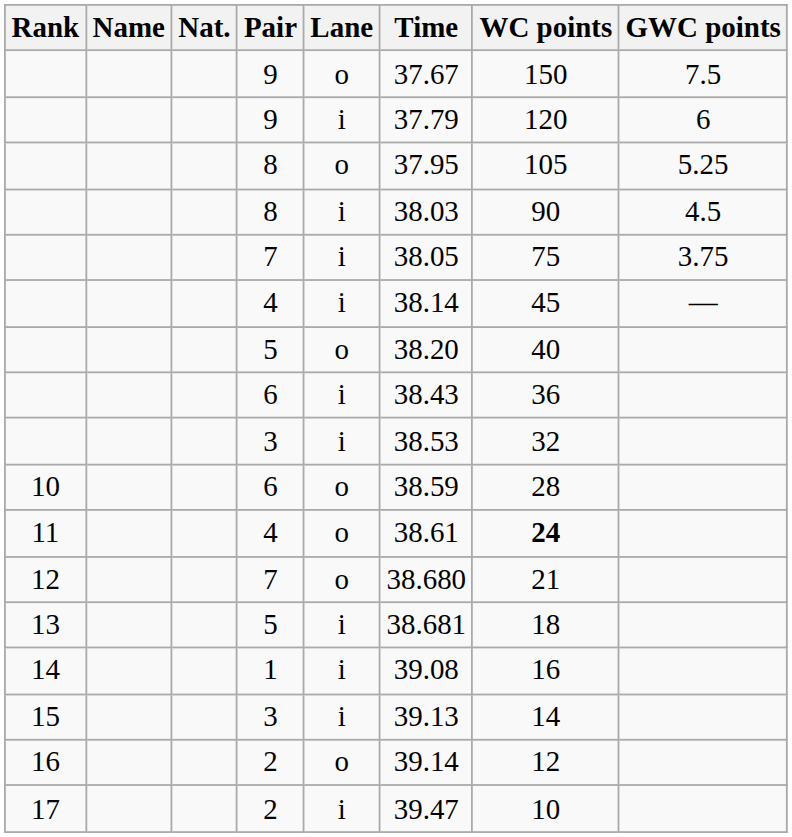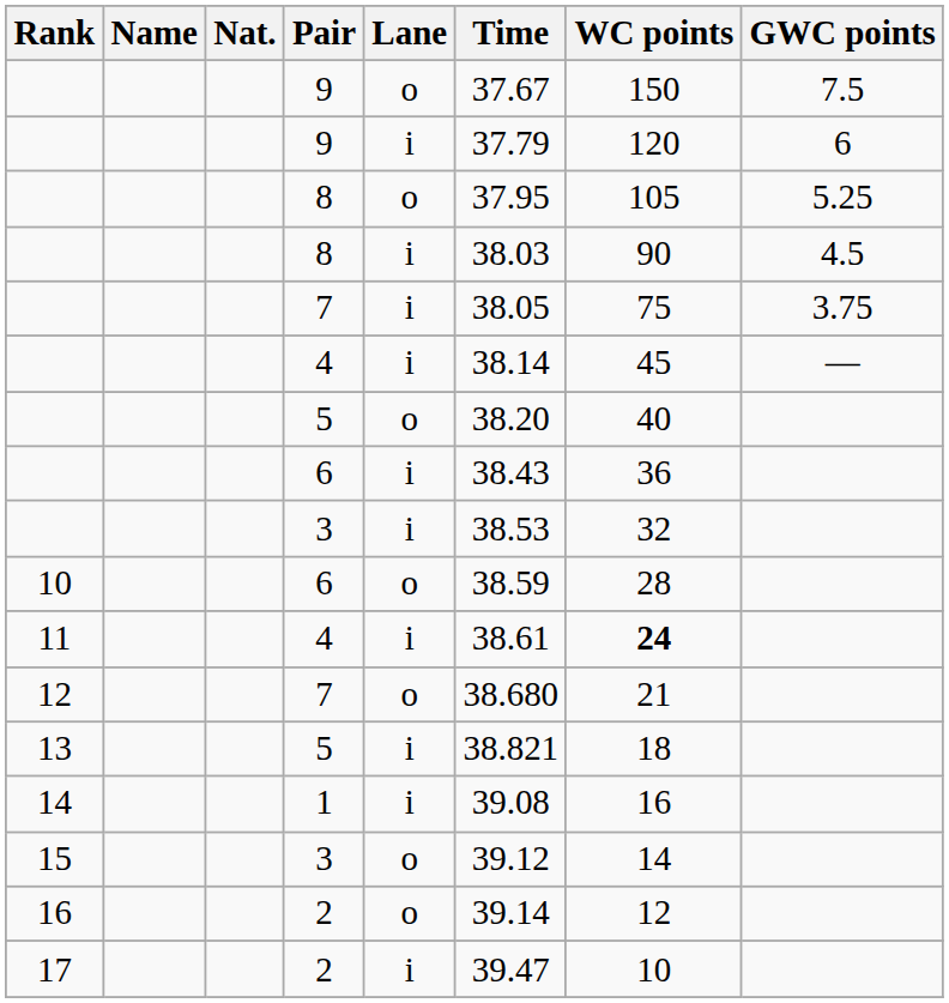11 | Lane: o -> i
13 | Time: 38.681 -> 38.821
15 | Lane: i -> o
15 | Time: 39.13 -> 39.12
